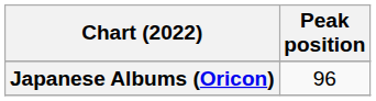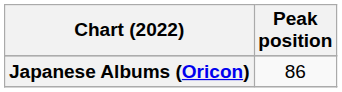Japanese Albums (Oricon) | Peak position: 96 -> 86
